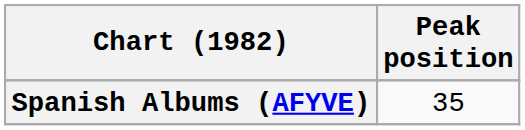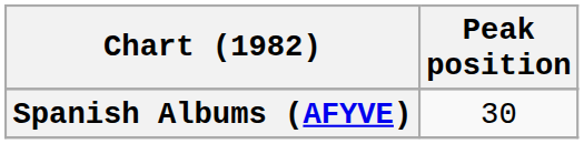Spanish Albums (AFYVE) | Peak position: 35 -> 30
